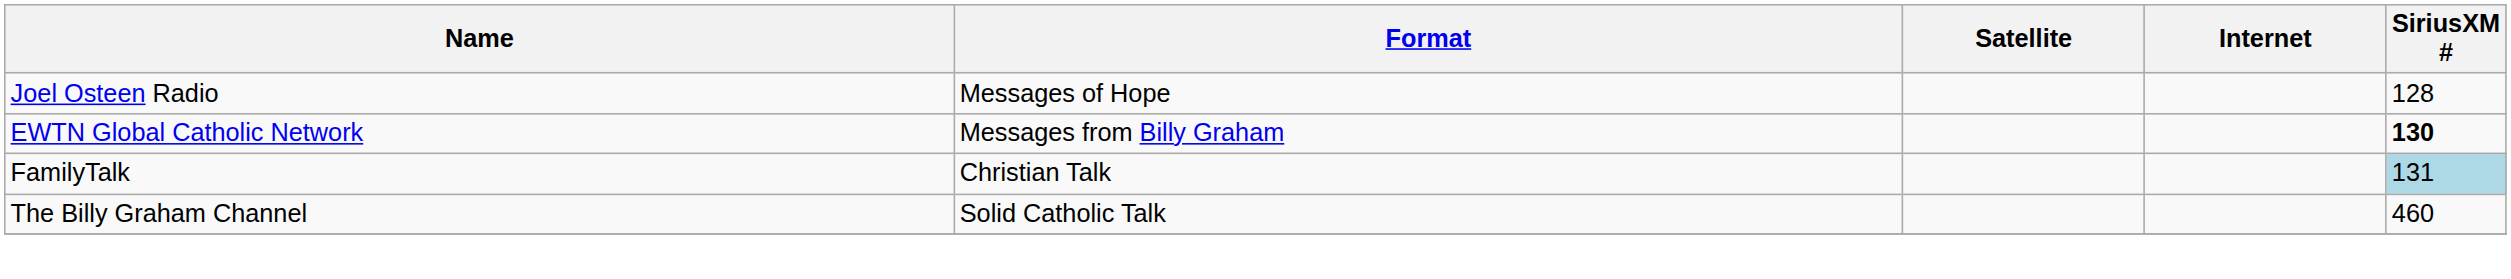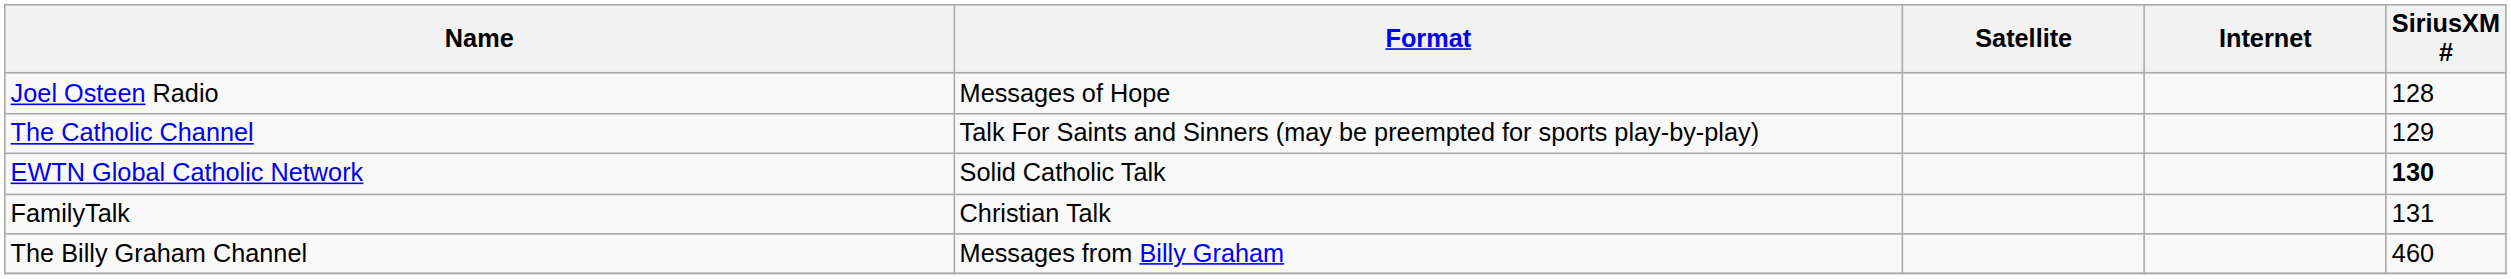+ row: The Catholic Channel | Talk For Saints and Sinners (may be preempted for sports play-by-play) | 129
EWTN Global Catholic Network | Format: Messages from Billy Graham -> Solid Catholic Talk
FamilyTalk | SiriusXM #: lightblue background -> no background
The Billy Graham Channel | Format: Solid Catholic Talk -> Messages from Billy Graham
